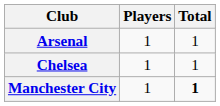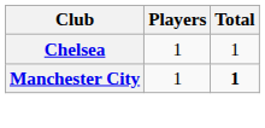- row: Arsenal | 1 | 1
